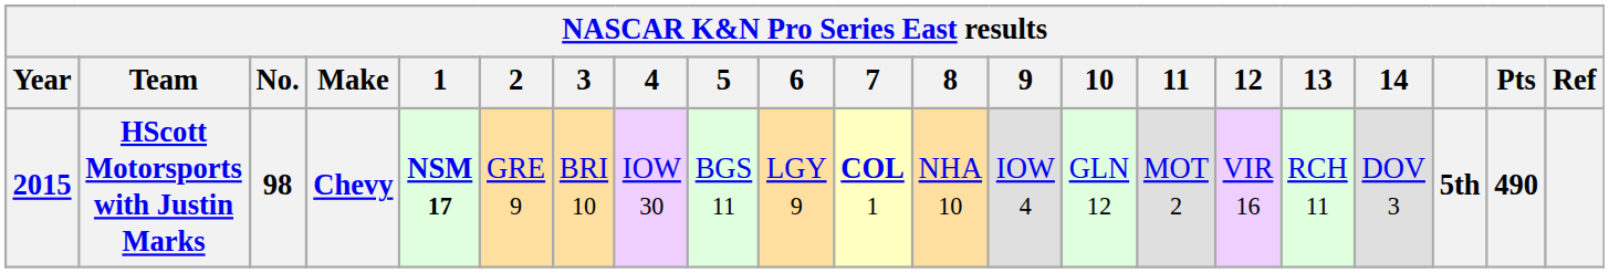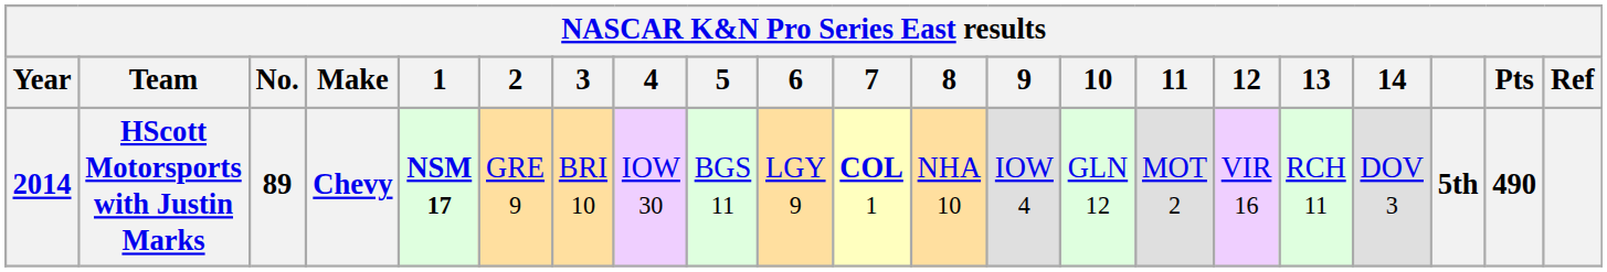HScott Motorsports with Justin Marks | Year: 2015 -> 2014
HScott Motorsports with Justin Marks | No.: 98 -> 89
